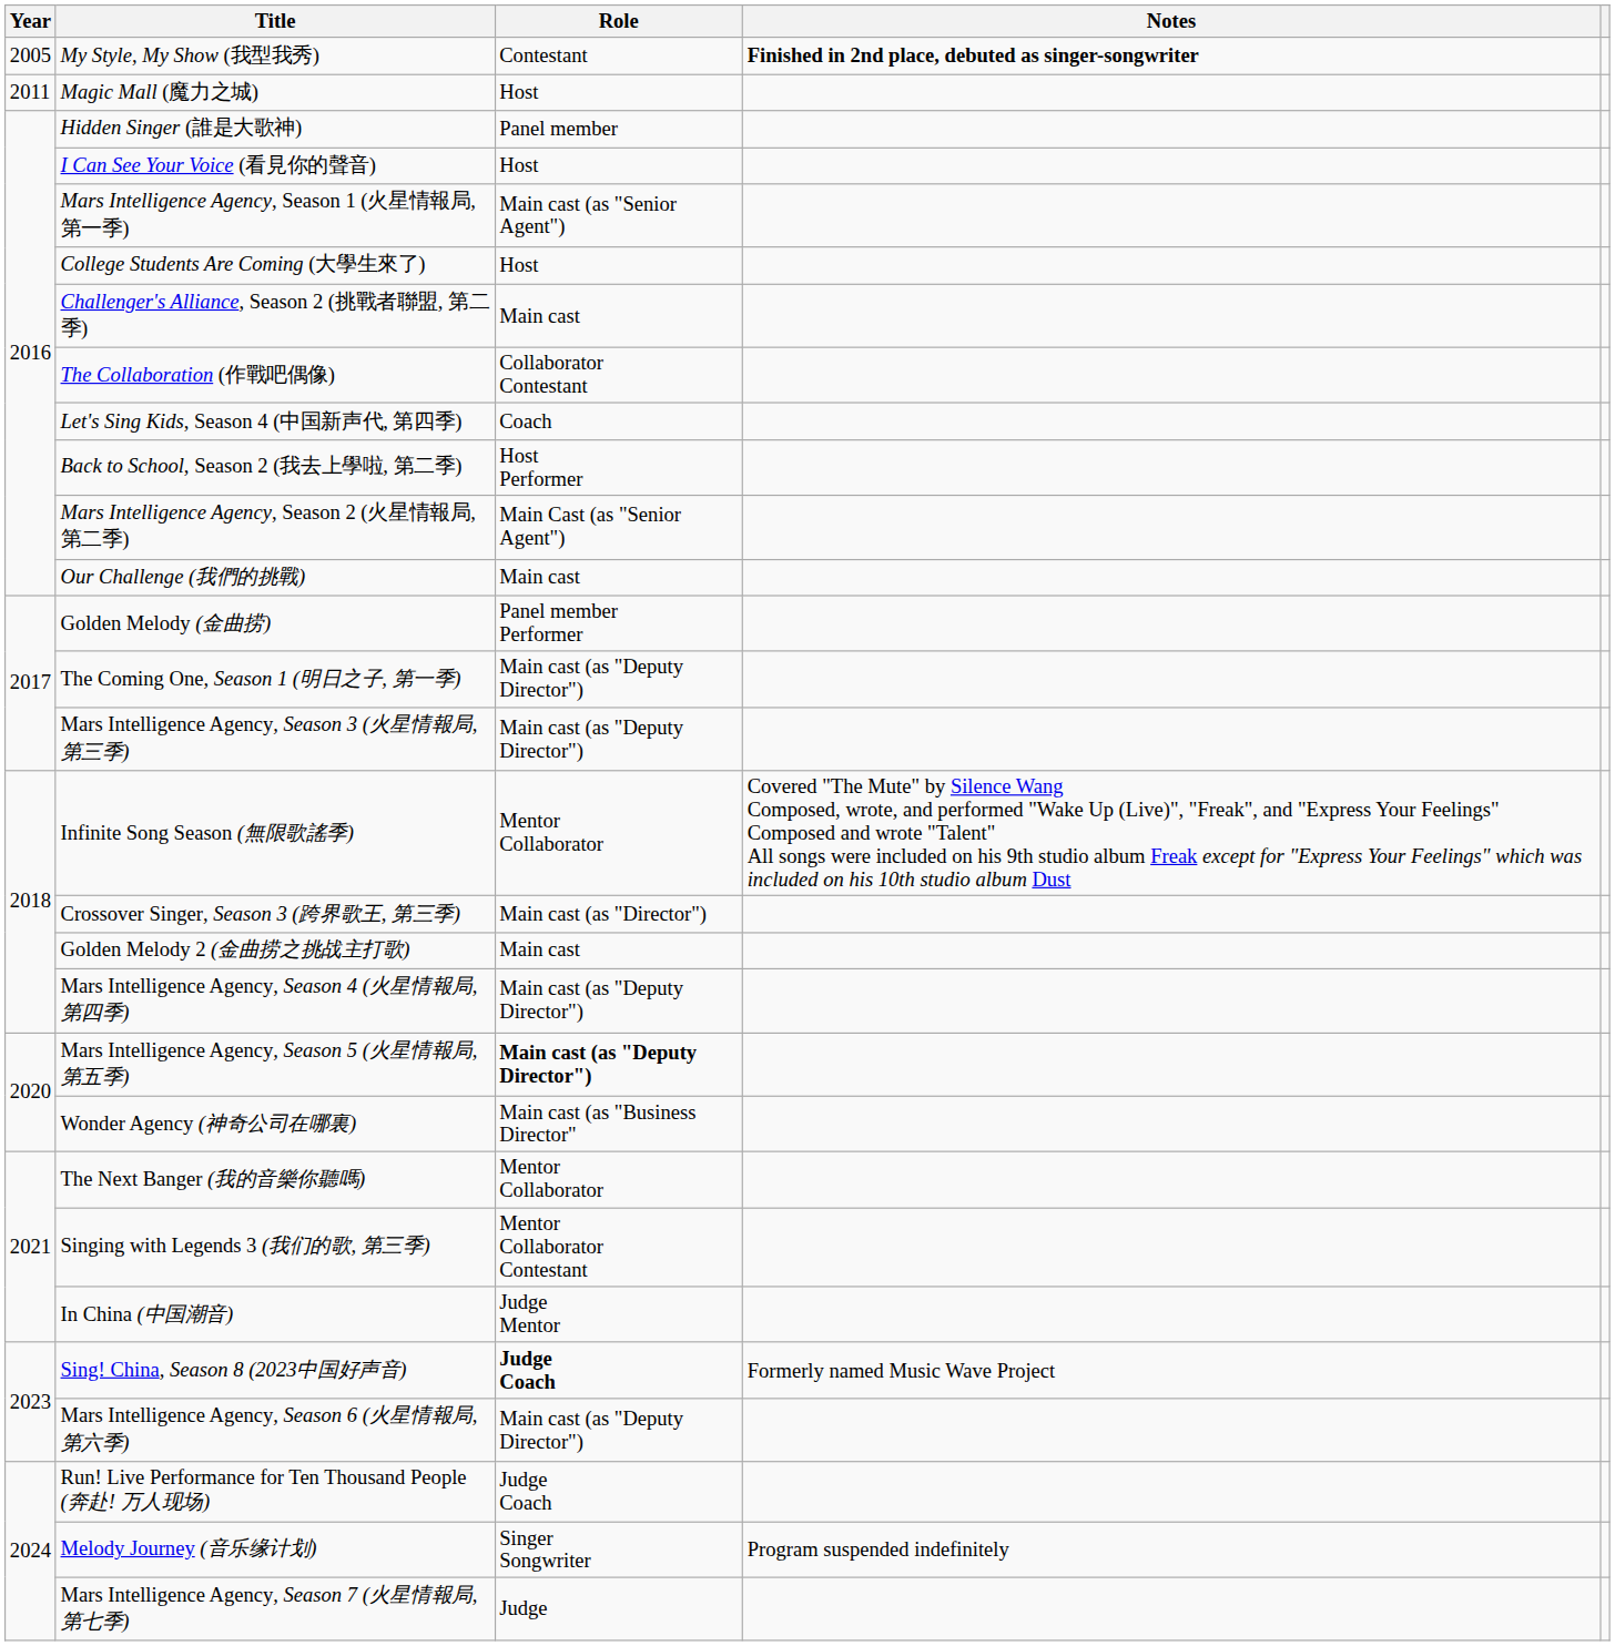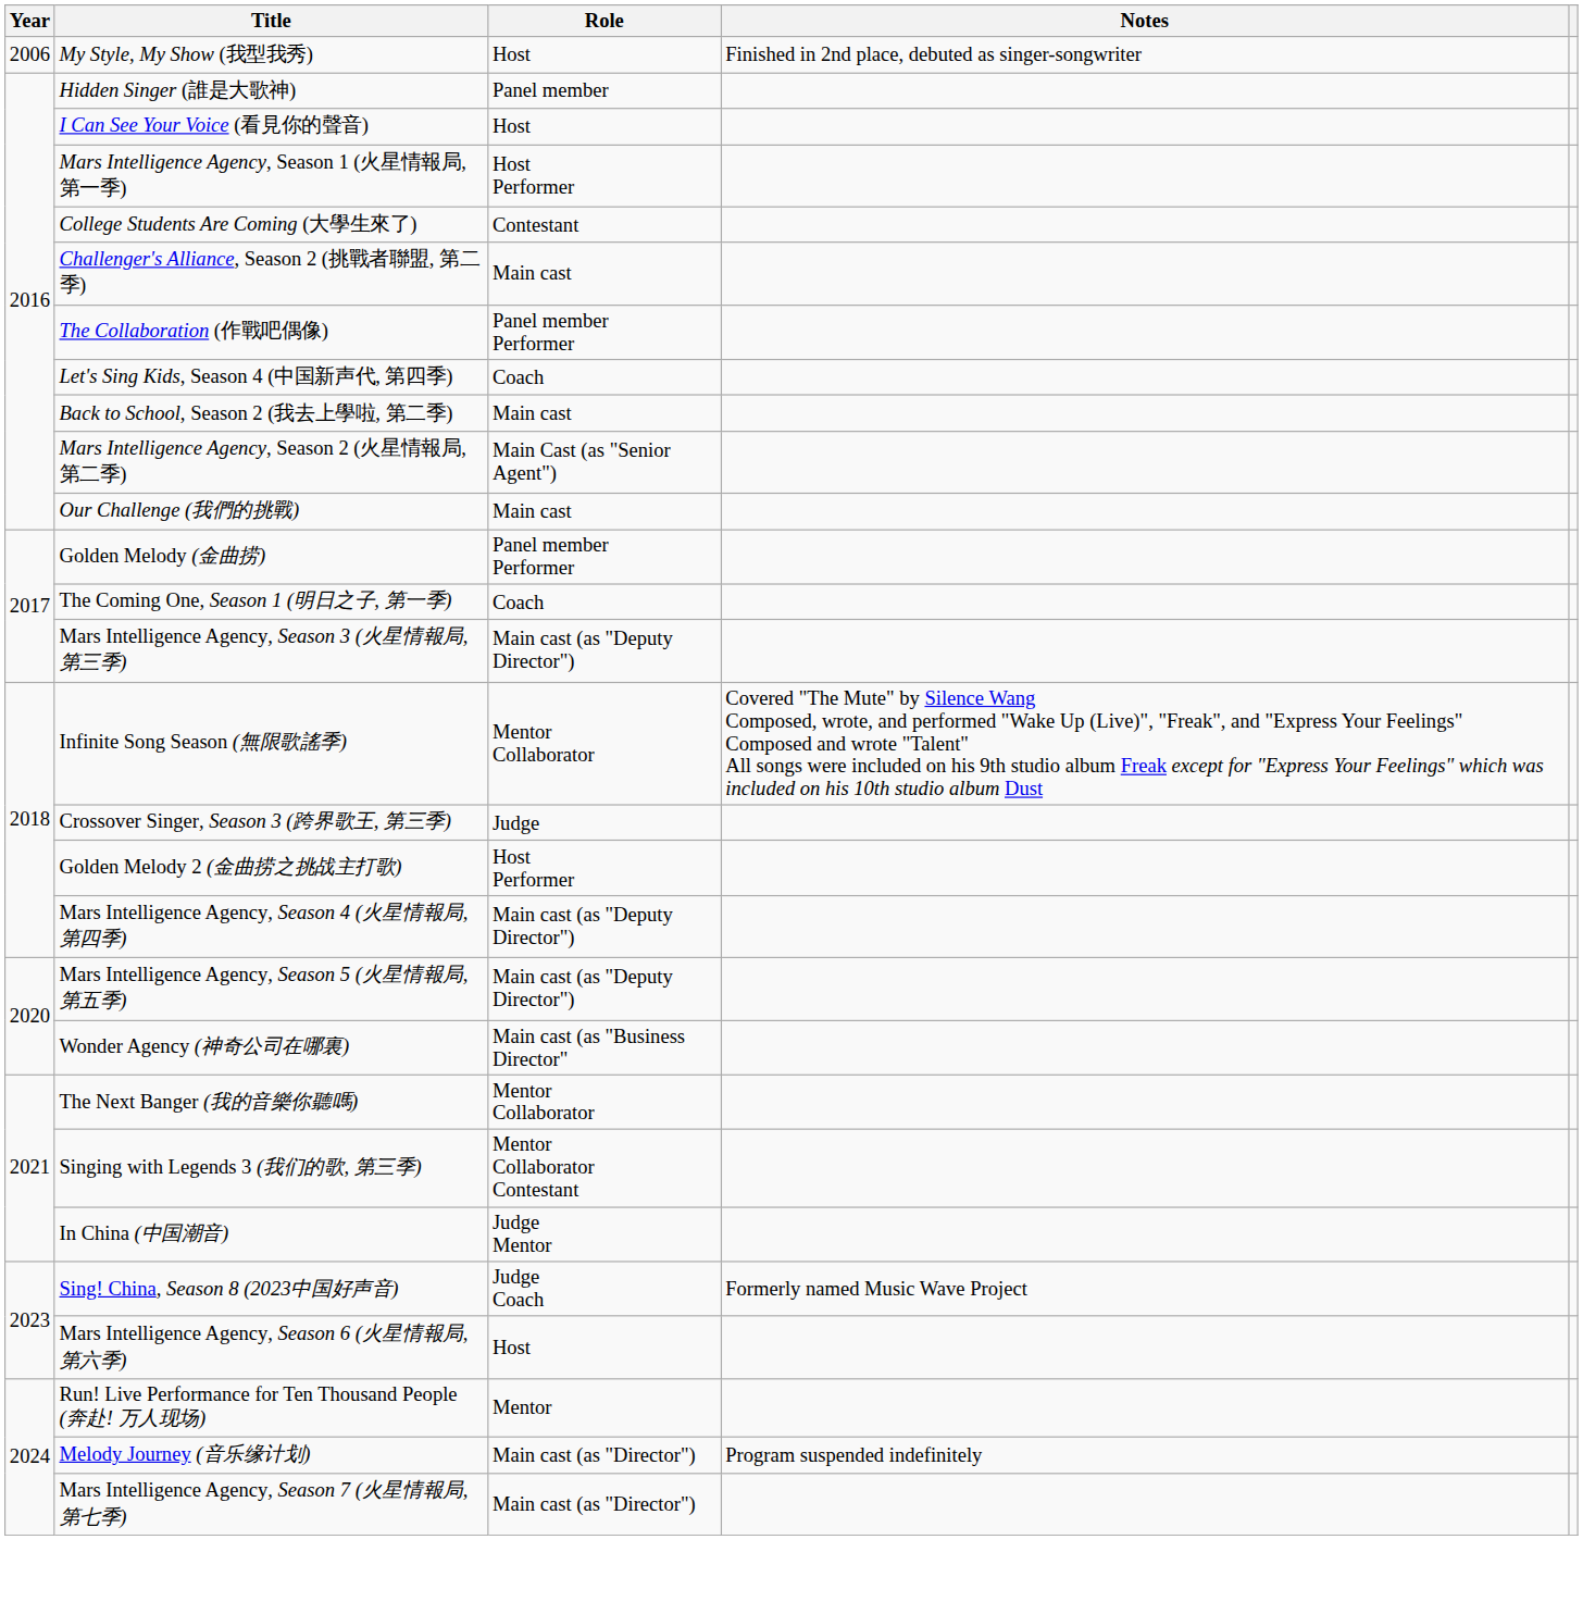My Style, My Show (我型我秀) | Year: 2005 -> 2006
My Style, My Show (我型我秀) | Role: Contestant -> Host
My Style, My Show (我型我秀) | Notes: bold -> normal
- row: 2011 | Magic Mall (魔力之城) | Host
Mars Intelligence Agency, Season 1 (火星情報局, 第一季) | Role: Main cast (as "Senior Agent") -> Host Performer
College Students Are Coming (大學生來了) | Role: Host -> Contestant
The Collaboration (作戰吧偶像) | Role: Collaborator Contestant -> Panel member Performer
Back to School, Season 2 (我去上學啦, 第二季) | Role: Host Performer -> Main cast
The Coming One, Season 1 (明日之子, 第一季) | Role: Main cast (as "Deputy Director") -> Coach
Crossover Singer, Season 3 (跨界歌王, 第三季) | Role: Main cast (as "Director") -> Judge
Golden Melody 2 (金曲捞之挑战主打歌) | Role: Main cast -> Host Performer
Mars Intelligence Agency, Season 5 (火星情報局, 第五季) | Role: bold -> normal
Sing! China, Season 8 (2023中国好声音) | Role: bold -> normal
Mars Intelligence Agency, Season 6 (火星情報局, 第六季) | Role: Main cast (as "Deputy Director") -> Host
Run! Live Performance for Ten Thousand People (奔赴! 万人现场) | Role: Judge Coach -> Mentor
Melody Journey (音乐缘计划) | Role: Singer Songwriter -> Main cast (as "Director")
Mars Intelligence Agency, Season 7 (火星情報局, 第七季) | Role: Judge -> Main cast (as "Director")
